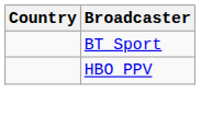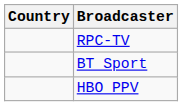+ row: RPC-TV
